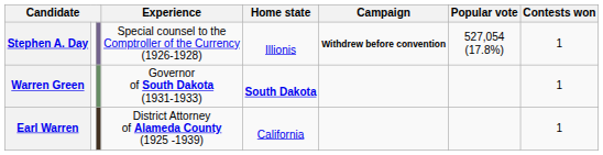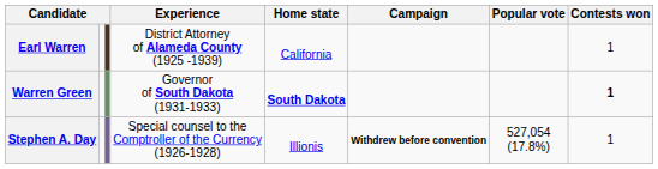rows swapped: Stephen A. Day <-> Earl Warren
Warren Green | Contests won: normal -> bold
